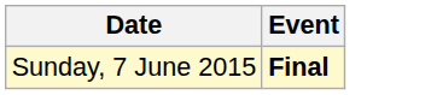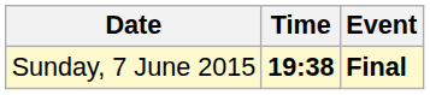+ column: Time | 19:38
